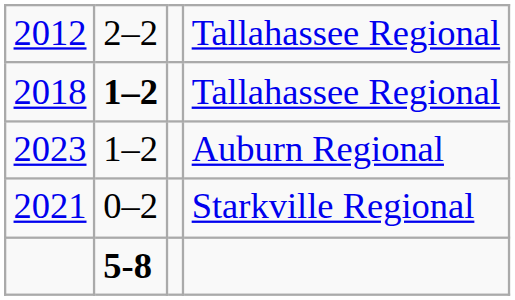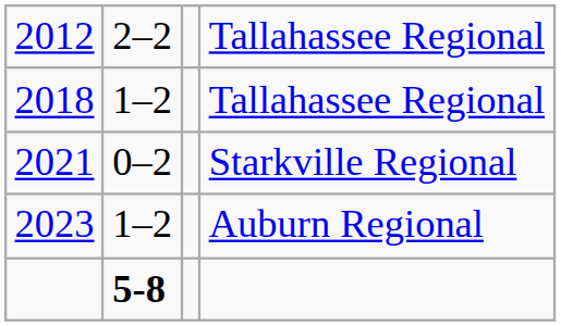2018 / Tallahassee Regional | column 2: bold -> normal
rows swapped: Starkville Regional <-> Auburn Regional
